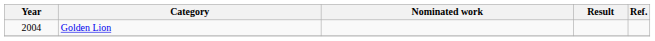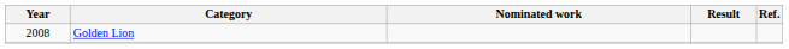Golden Lion | Year: 2004 -> 2008
